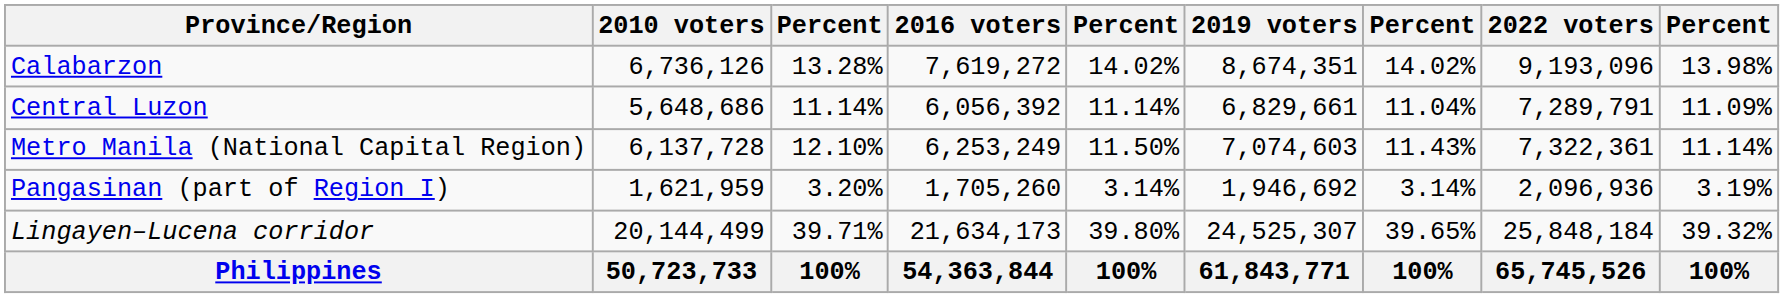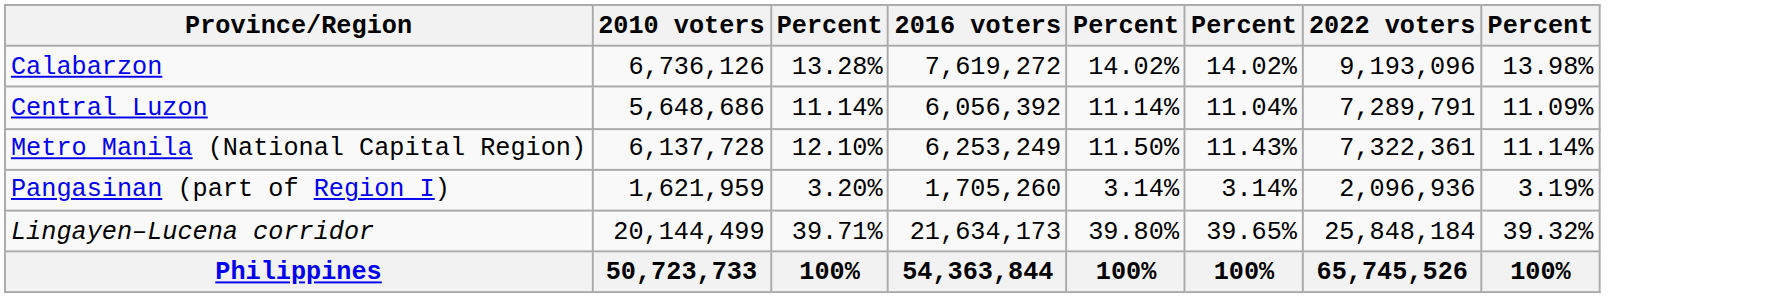- column: 2019 voters | 8,674,351 | 6,829,661 | 7,074,603 | 1,946,692 | 24,525,307 | 61,843,771
